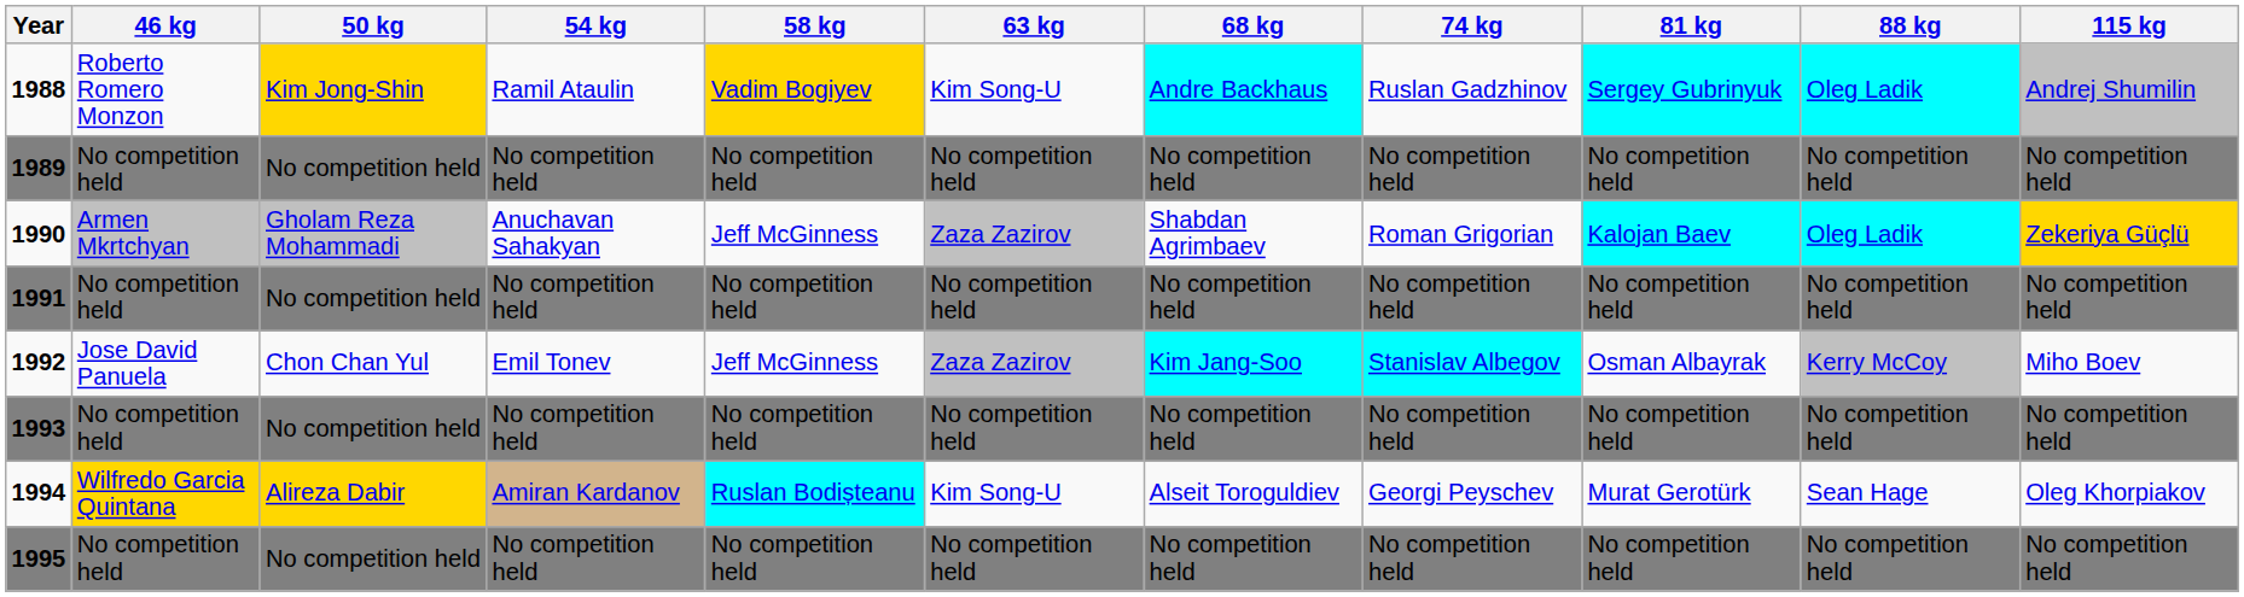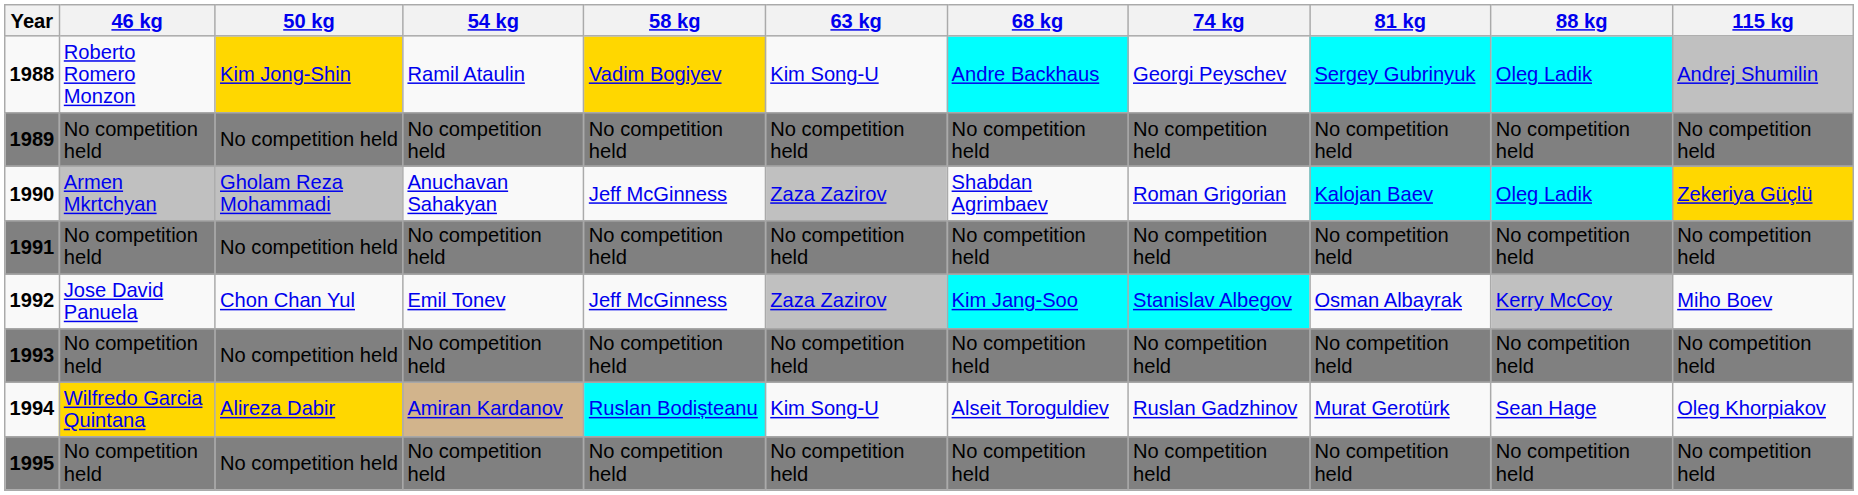1988 | 74 kg: Ruslan Gadzhinov -> Georgi Peyschev
1994 | 74 kg: Georgi Peyschev -> Ruslan Gadzhinov
